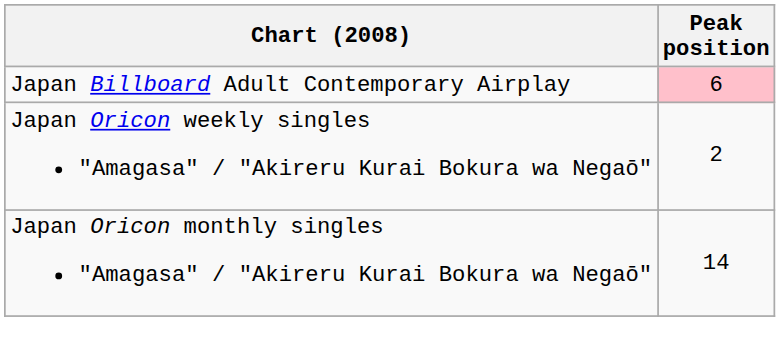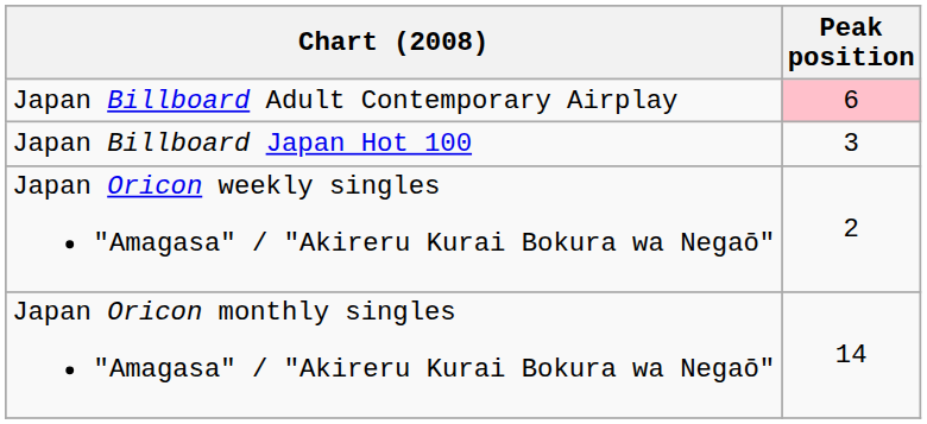+ row: Japan Billboard Japan Hot 100 | 3
